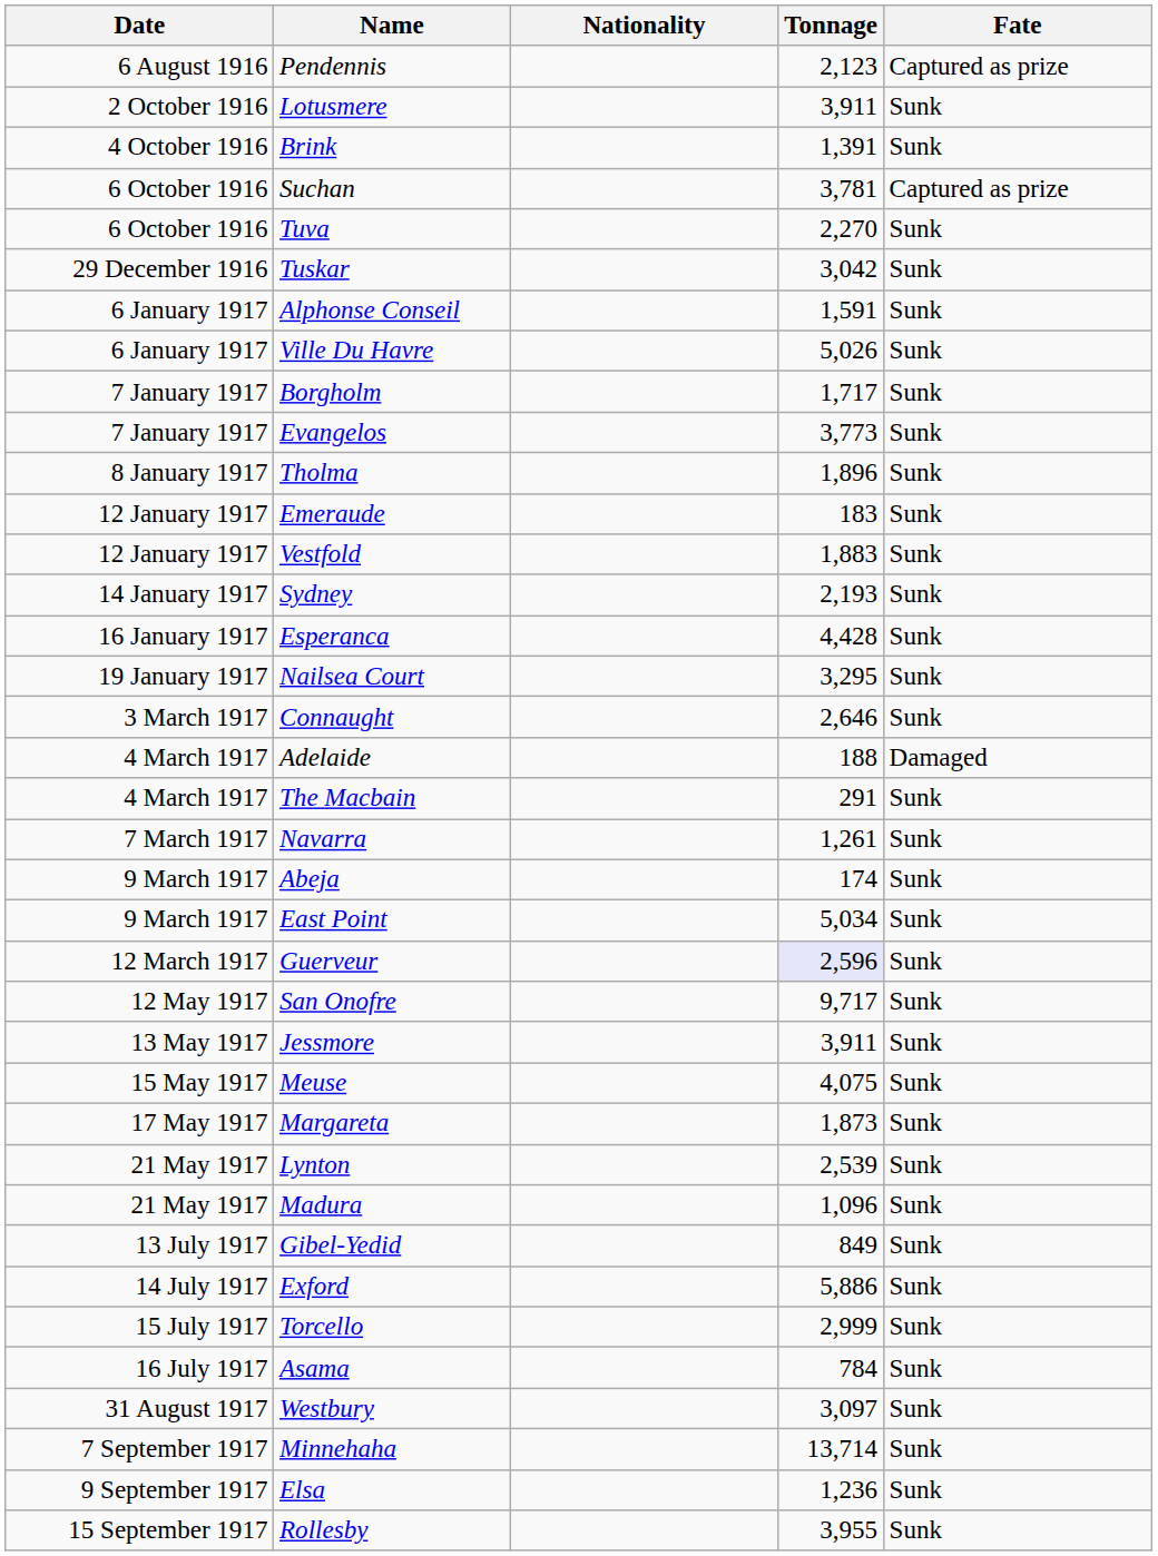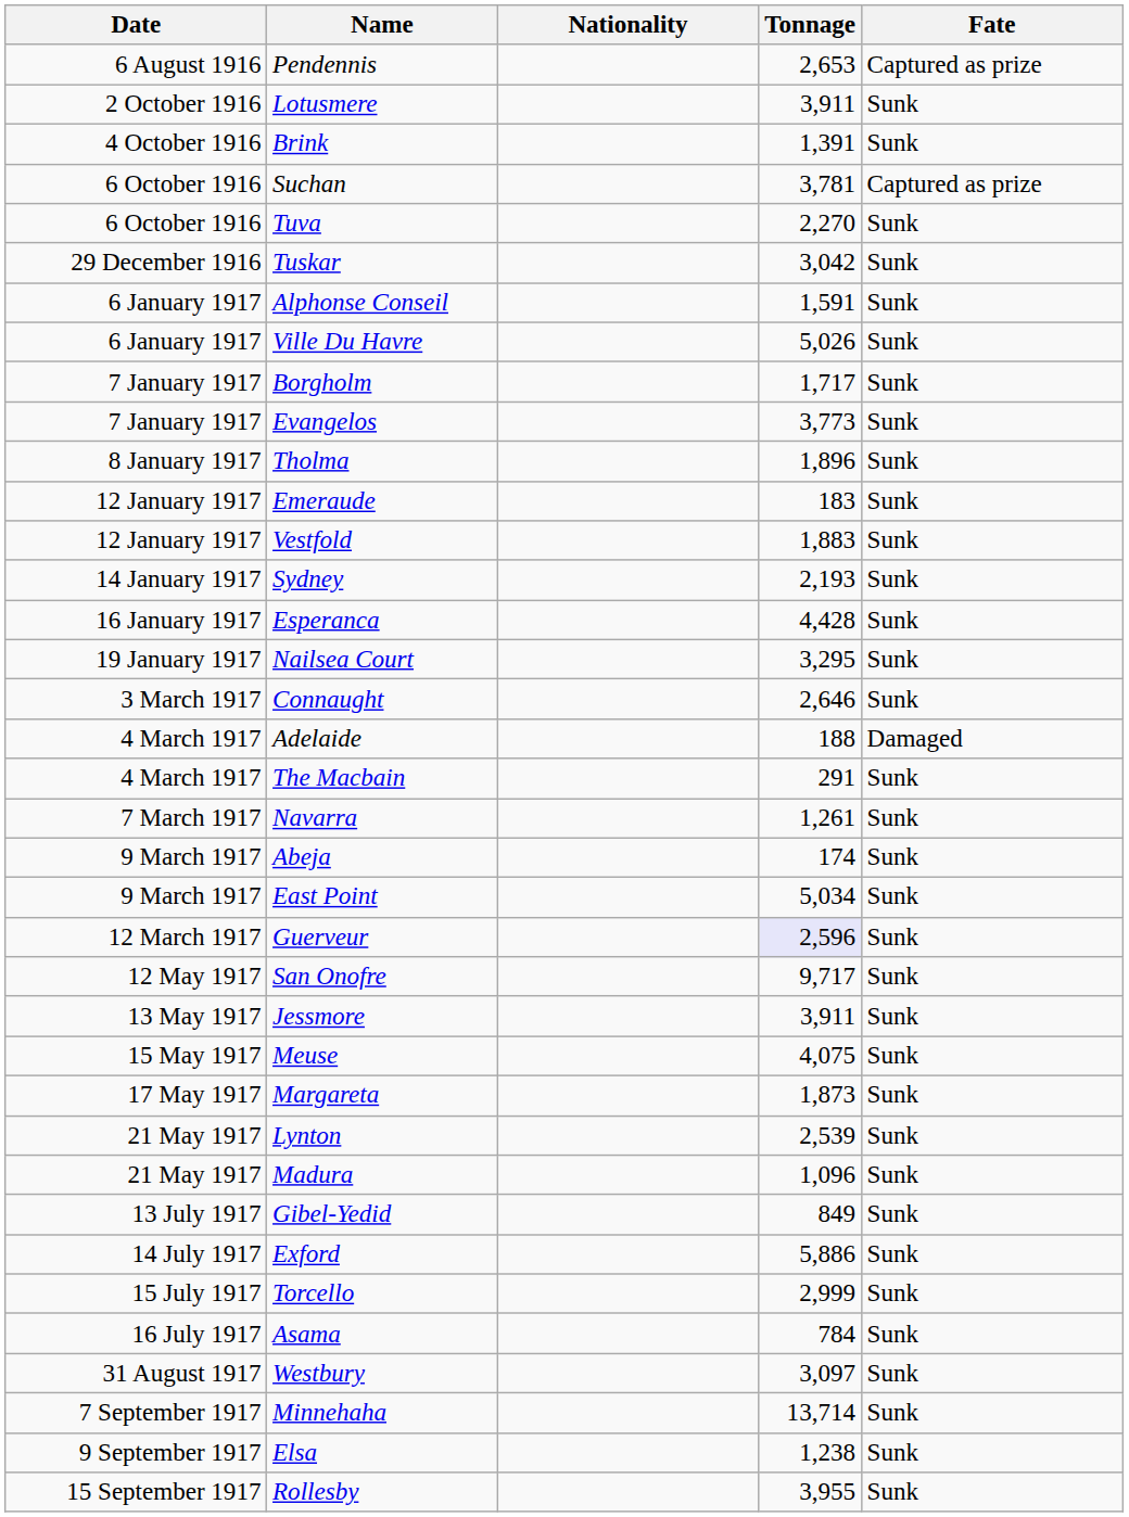Pendennis | Tonnage: 2,123 -> 2,653
Elsa | Tonnage: 1,236 -> 1,238
